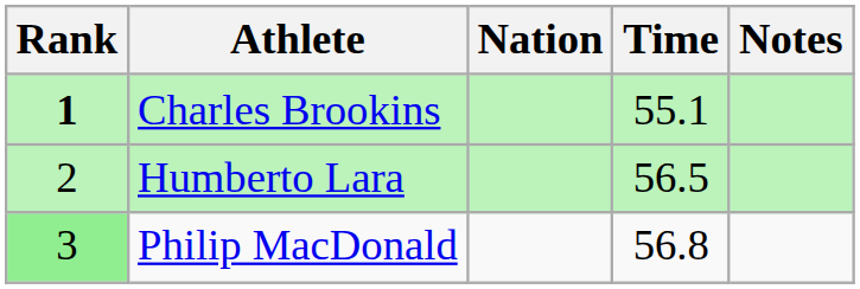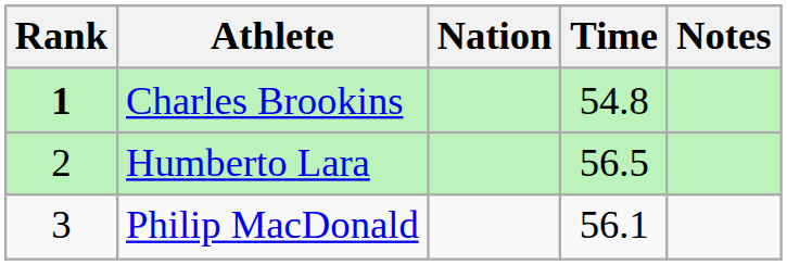Charles Brookins | Time: 55.1 -> 54.8
Philip MacDonald | Rank: lightgreen background -> no background
Philip MacDonald | Time: 56.8 -> 56.1
